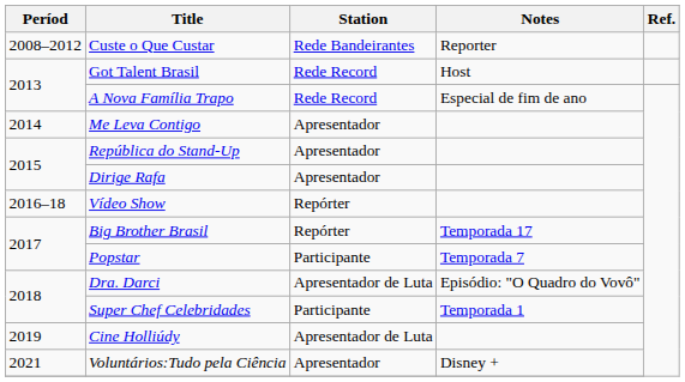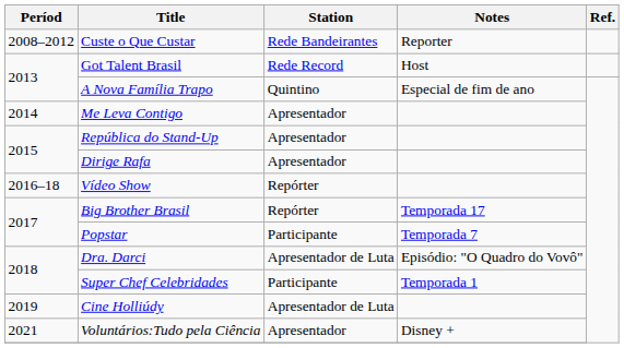A Nova Família Trapo | Station: Rede Record -> Quintino
